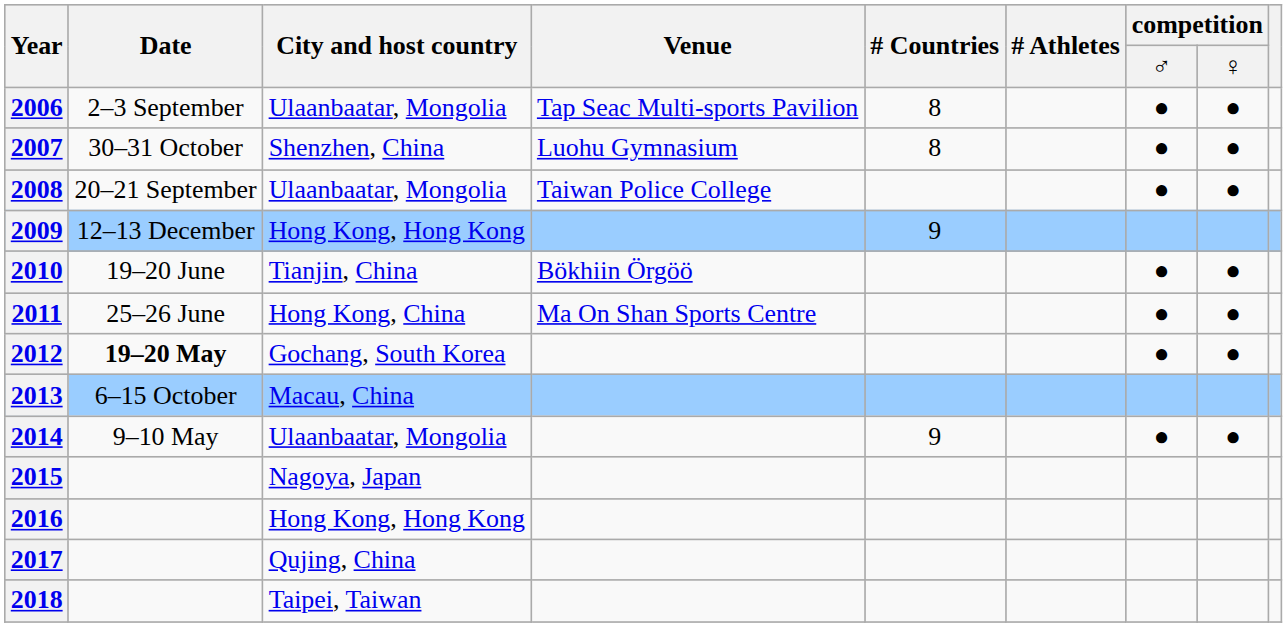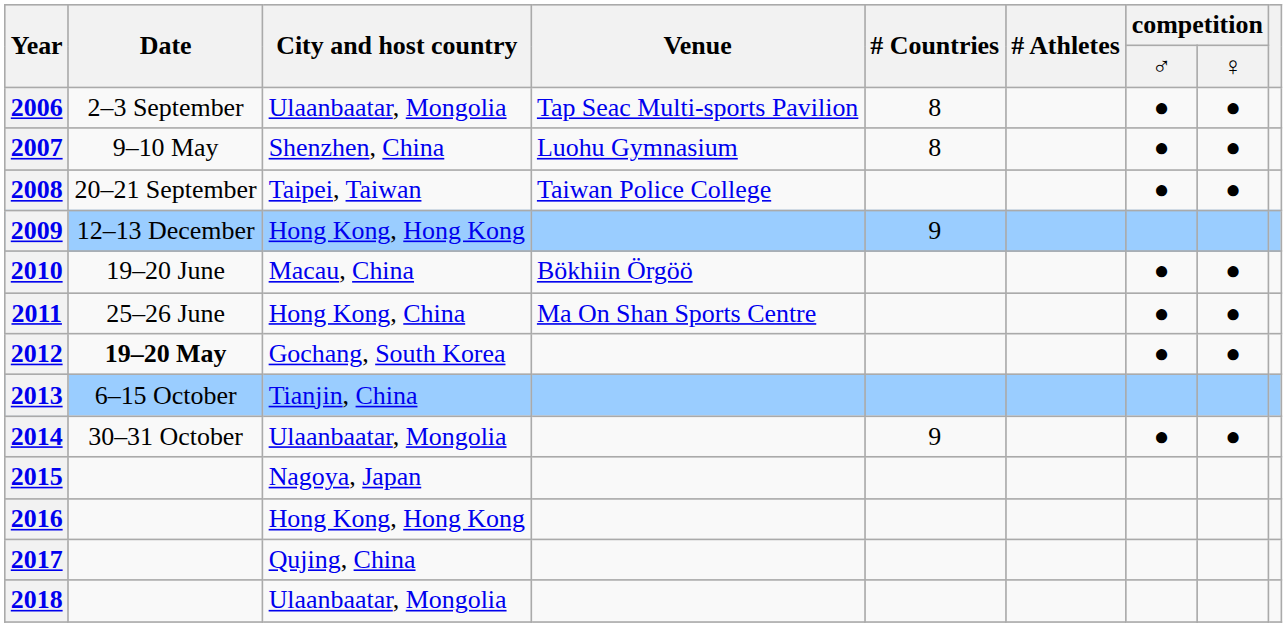2007 | Date: 30–31 October -> 9–10 May
2008 | City and host country: Ulaanbaatar, Mongolia -> Taipei, Taiwan
2010 | City and host country: Tianjin, China -> Macau, China
2013 | City and host country: Macau, China -> Tianjin, China
2014 | Date: 9–10 May -> 30–31 October
2018 | City and host country: Taipei, Taiwan -> Ulaanbaatar, Mongolia
